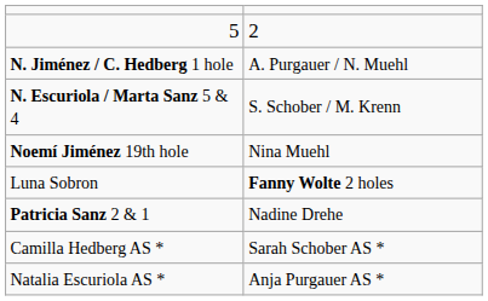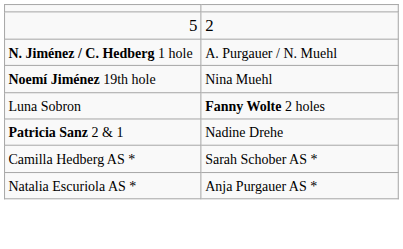- row: N. Escuriola / Marta Sanz 5 & 4 | S. Schober / M. Krenn
